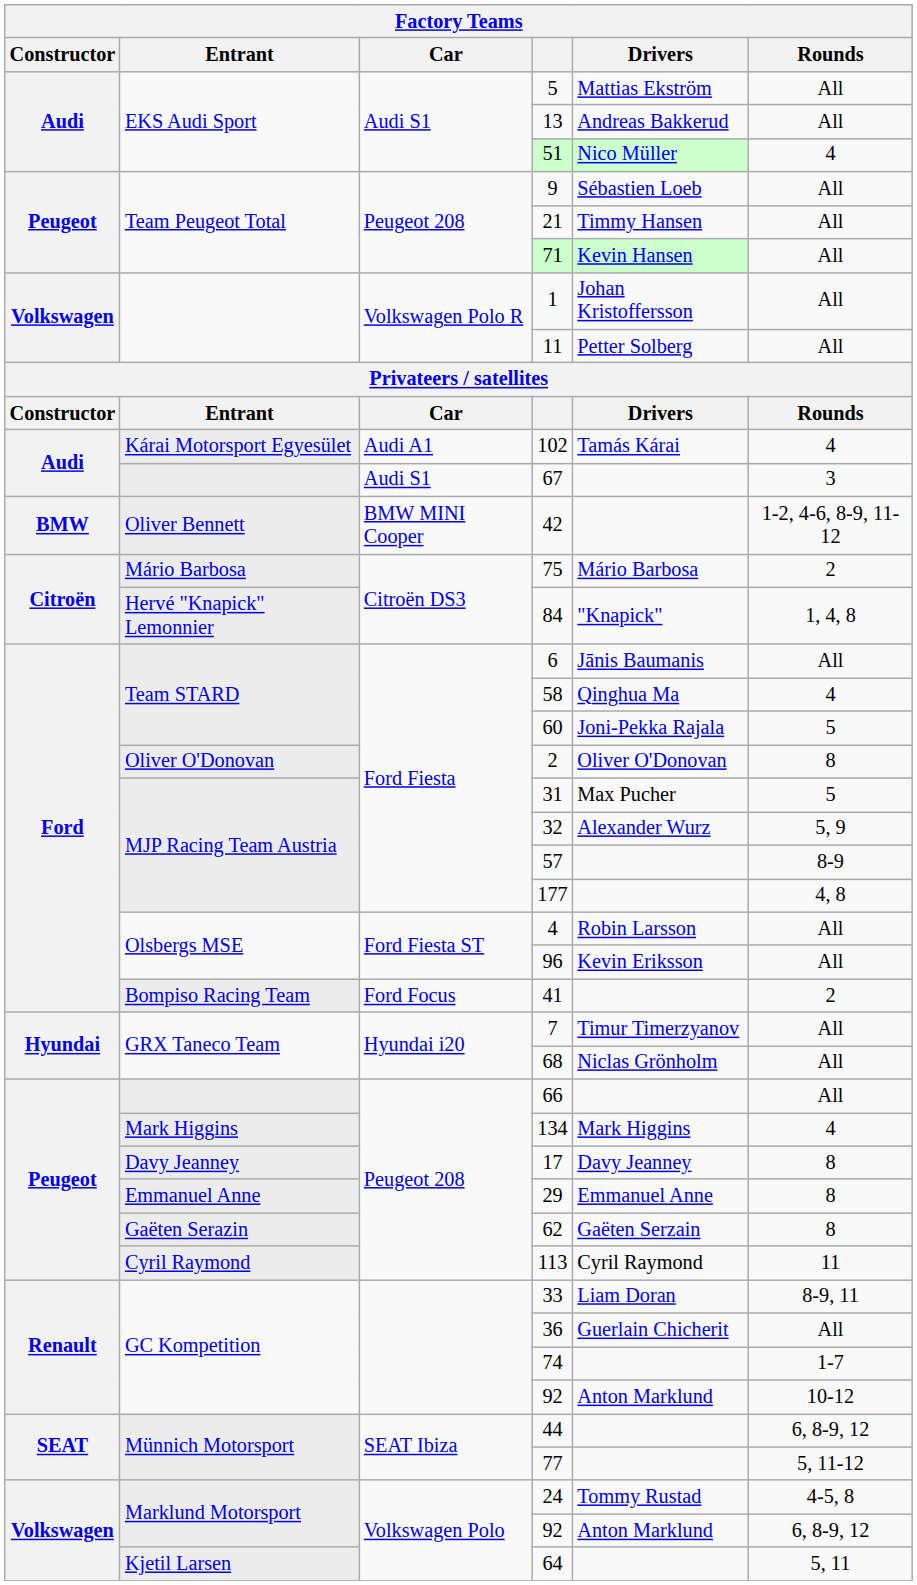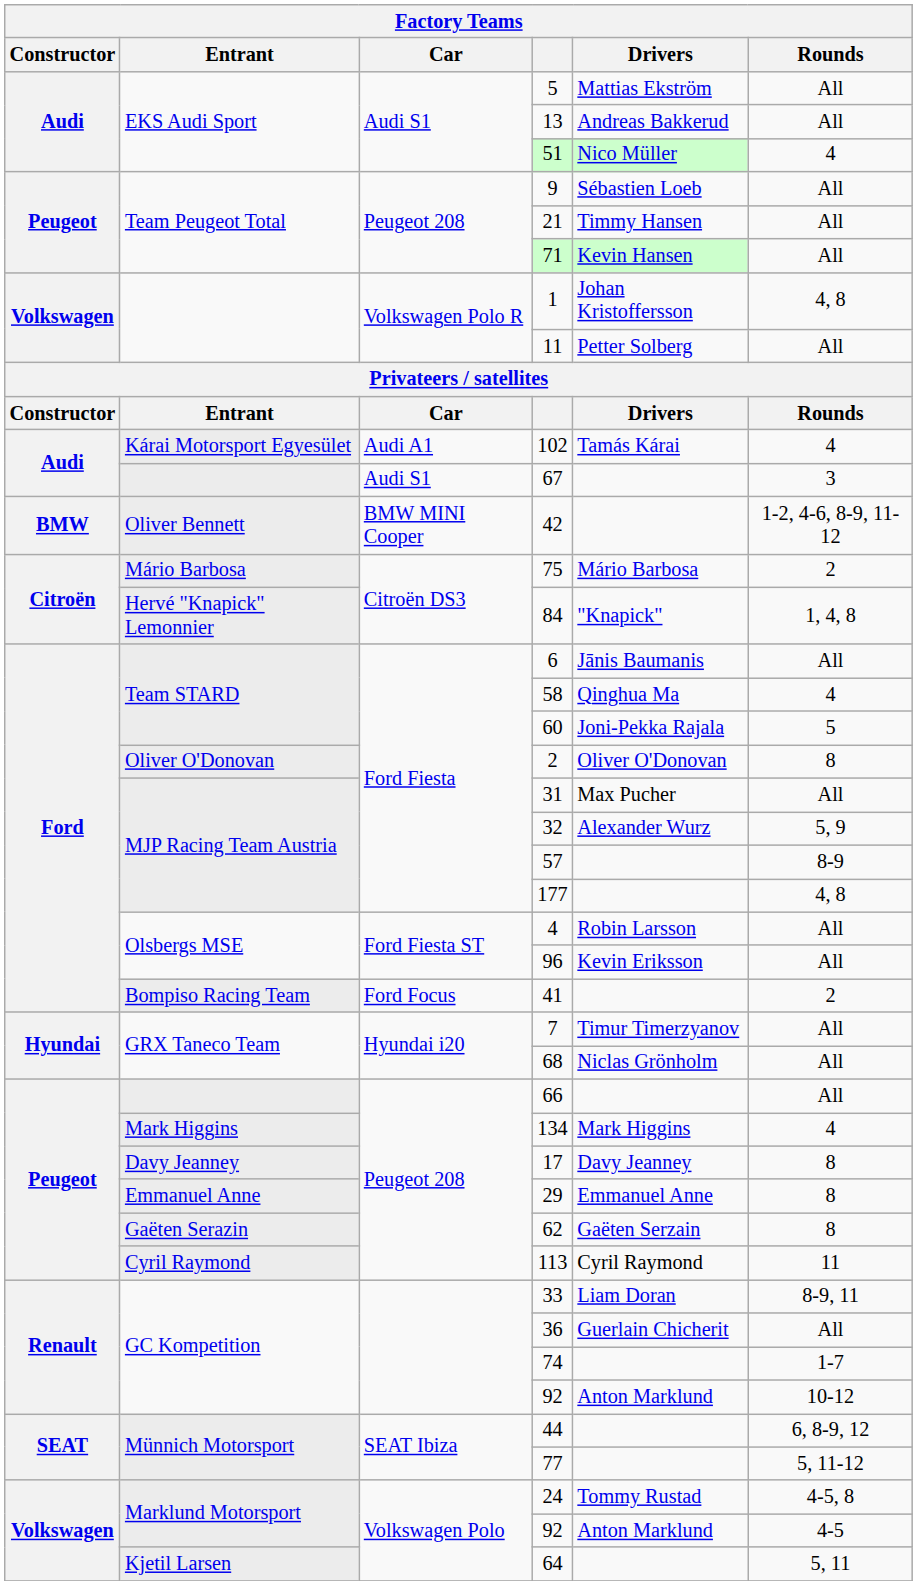1 | Rounds: All -> 4, 8
31 | Rounds: 5 -> All
Marklund Motorsport / 92 | Rounds: 6, 8-9, 12 -> 4-5
